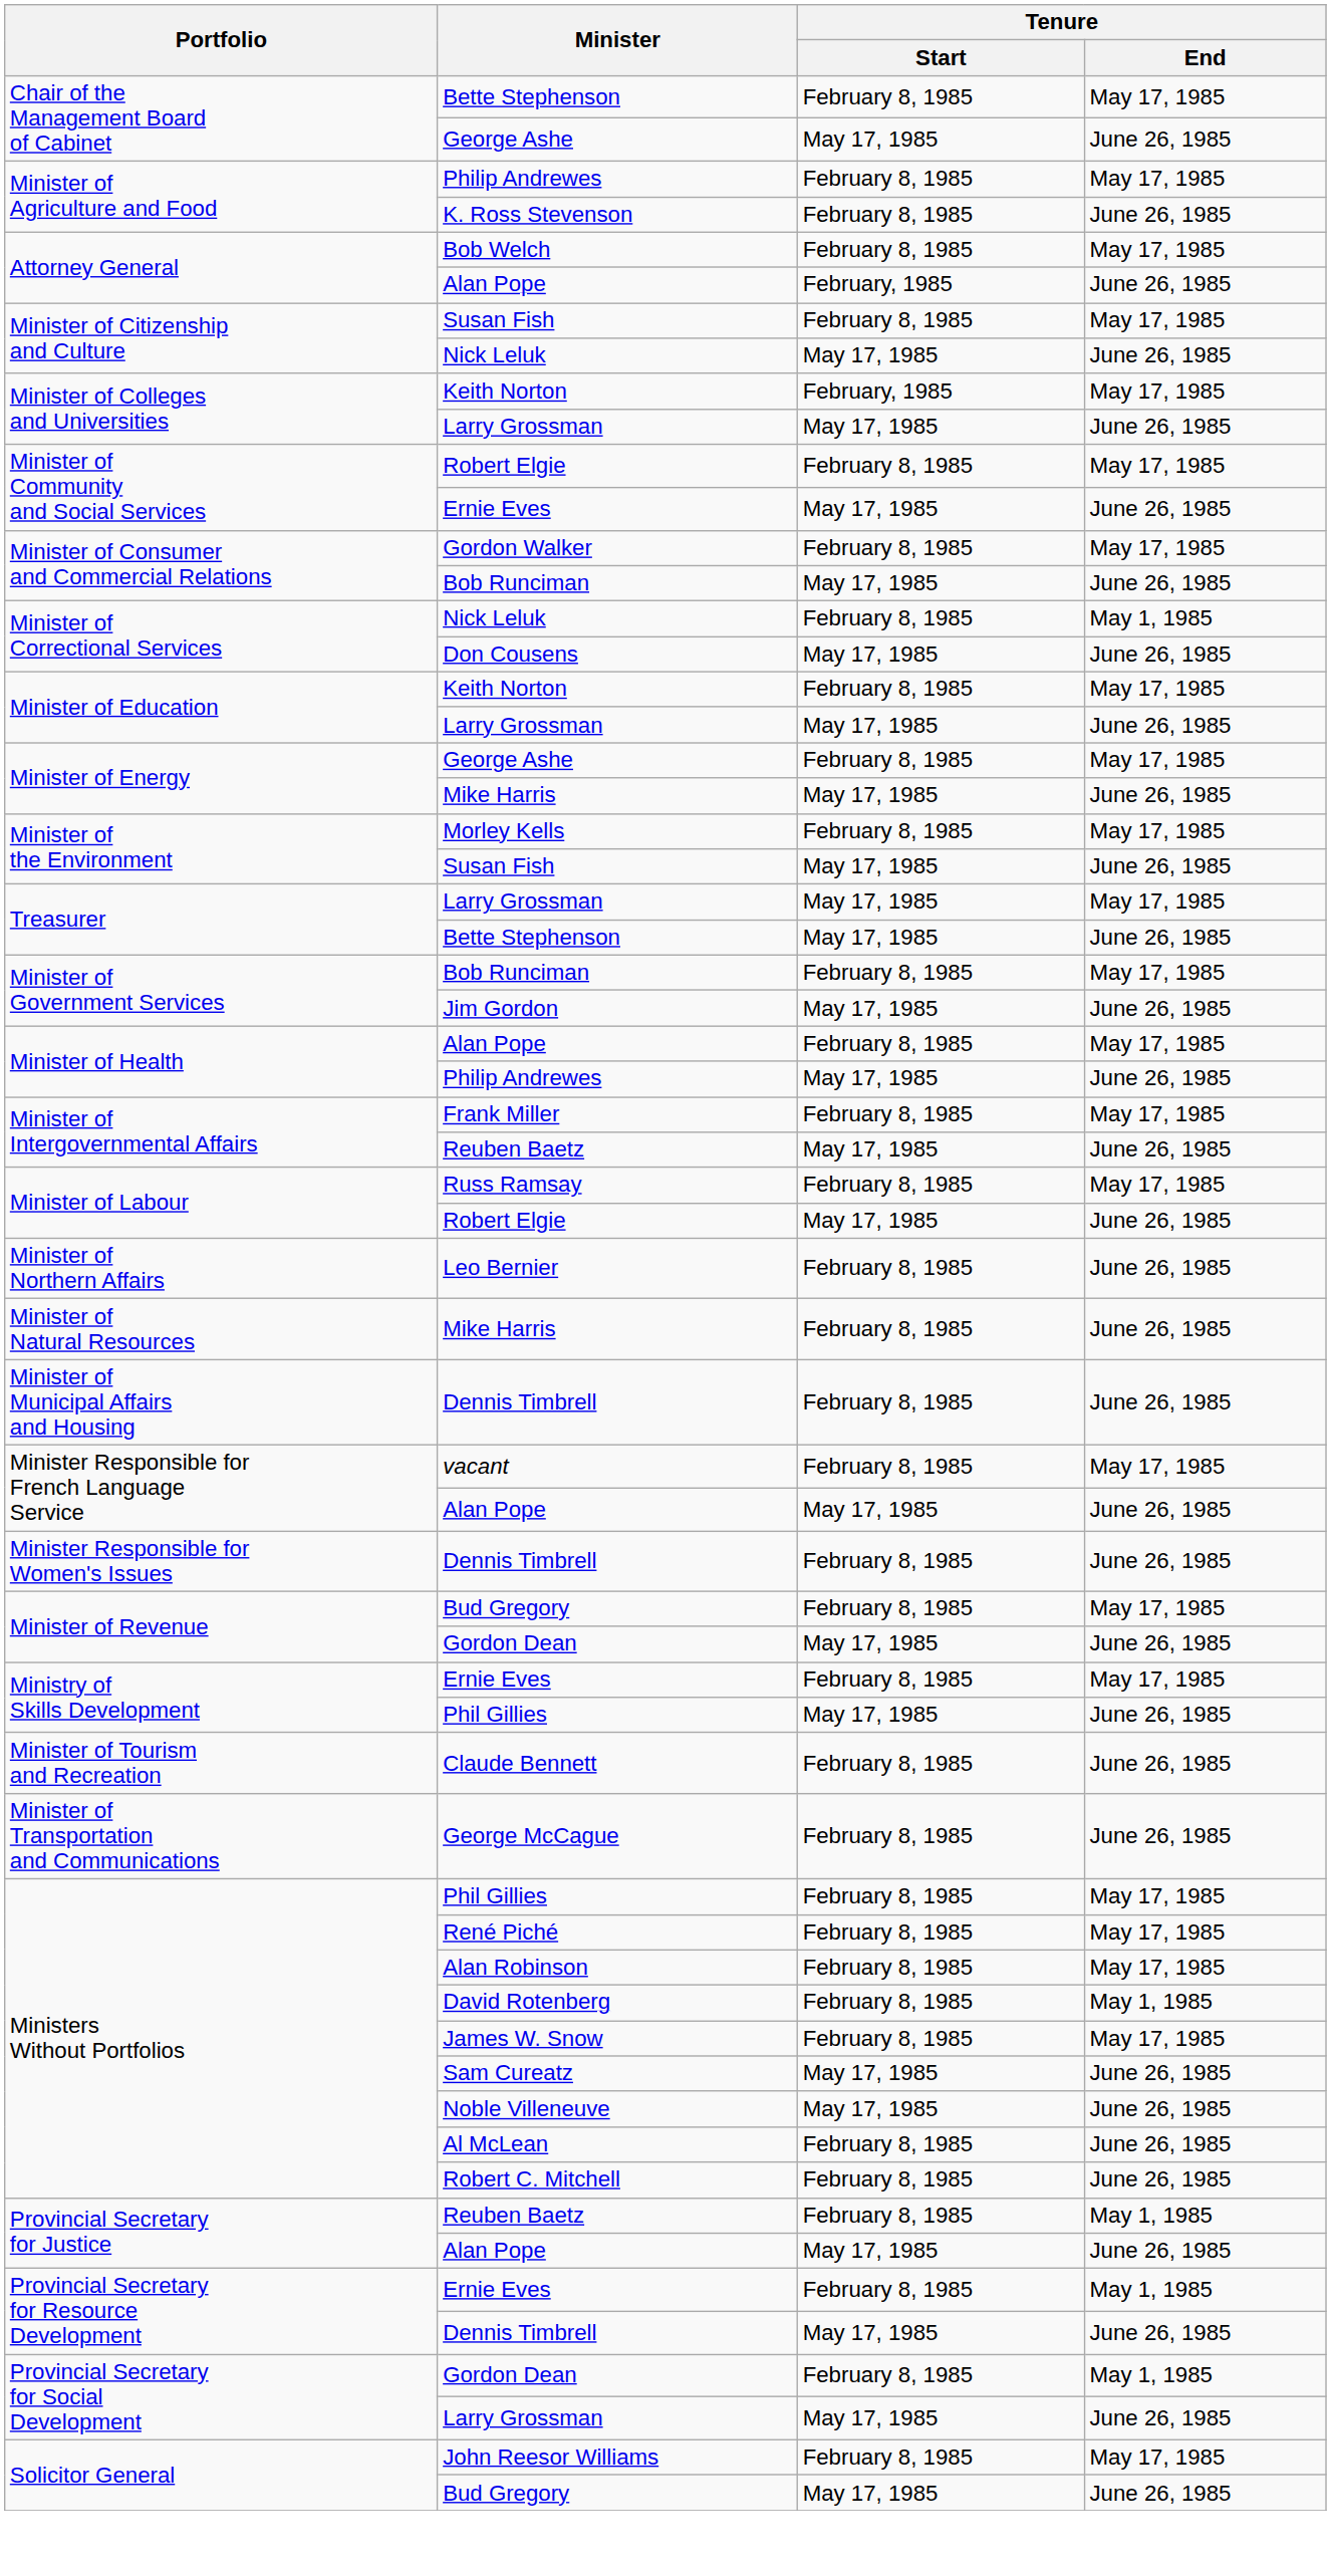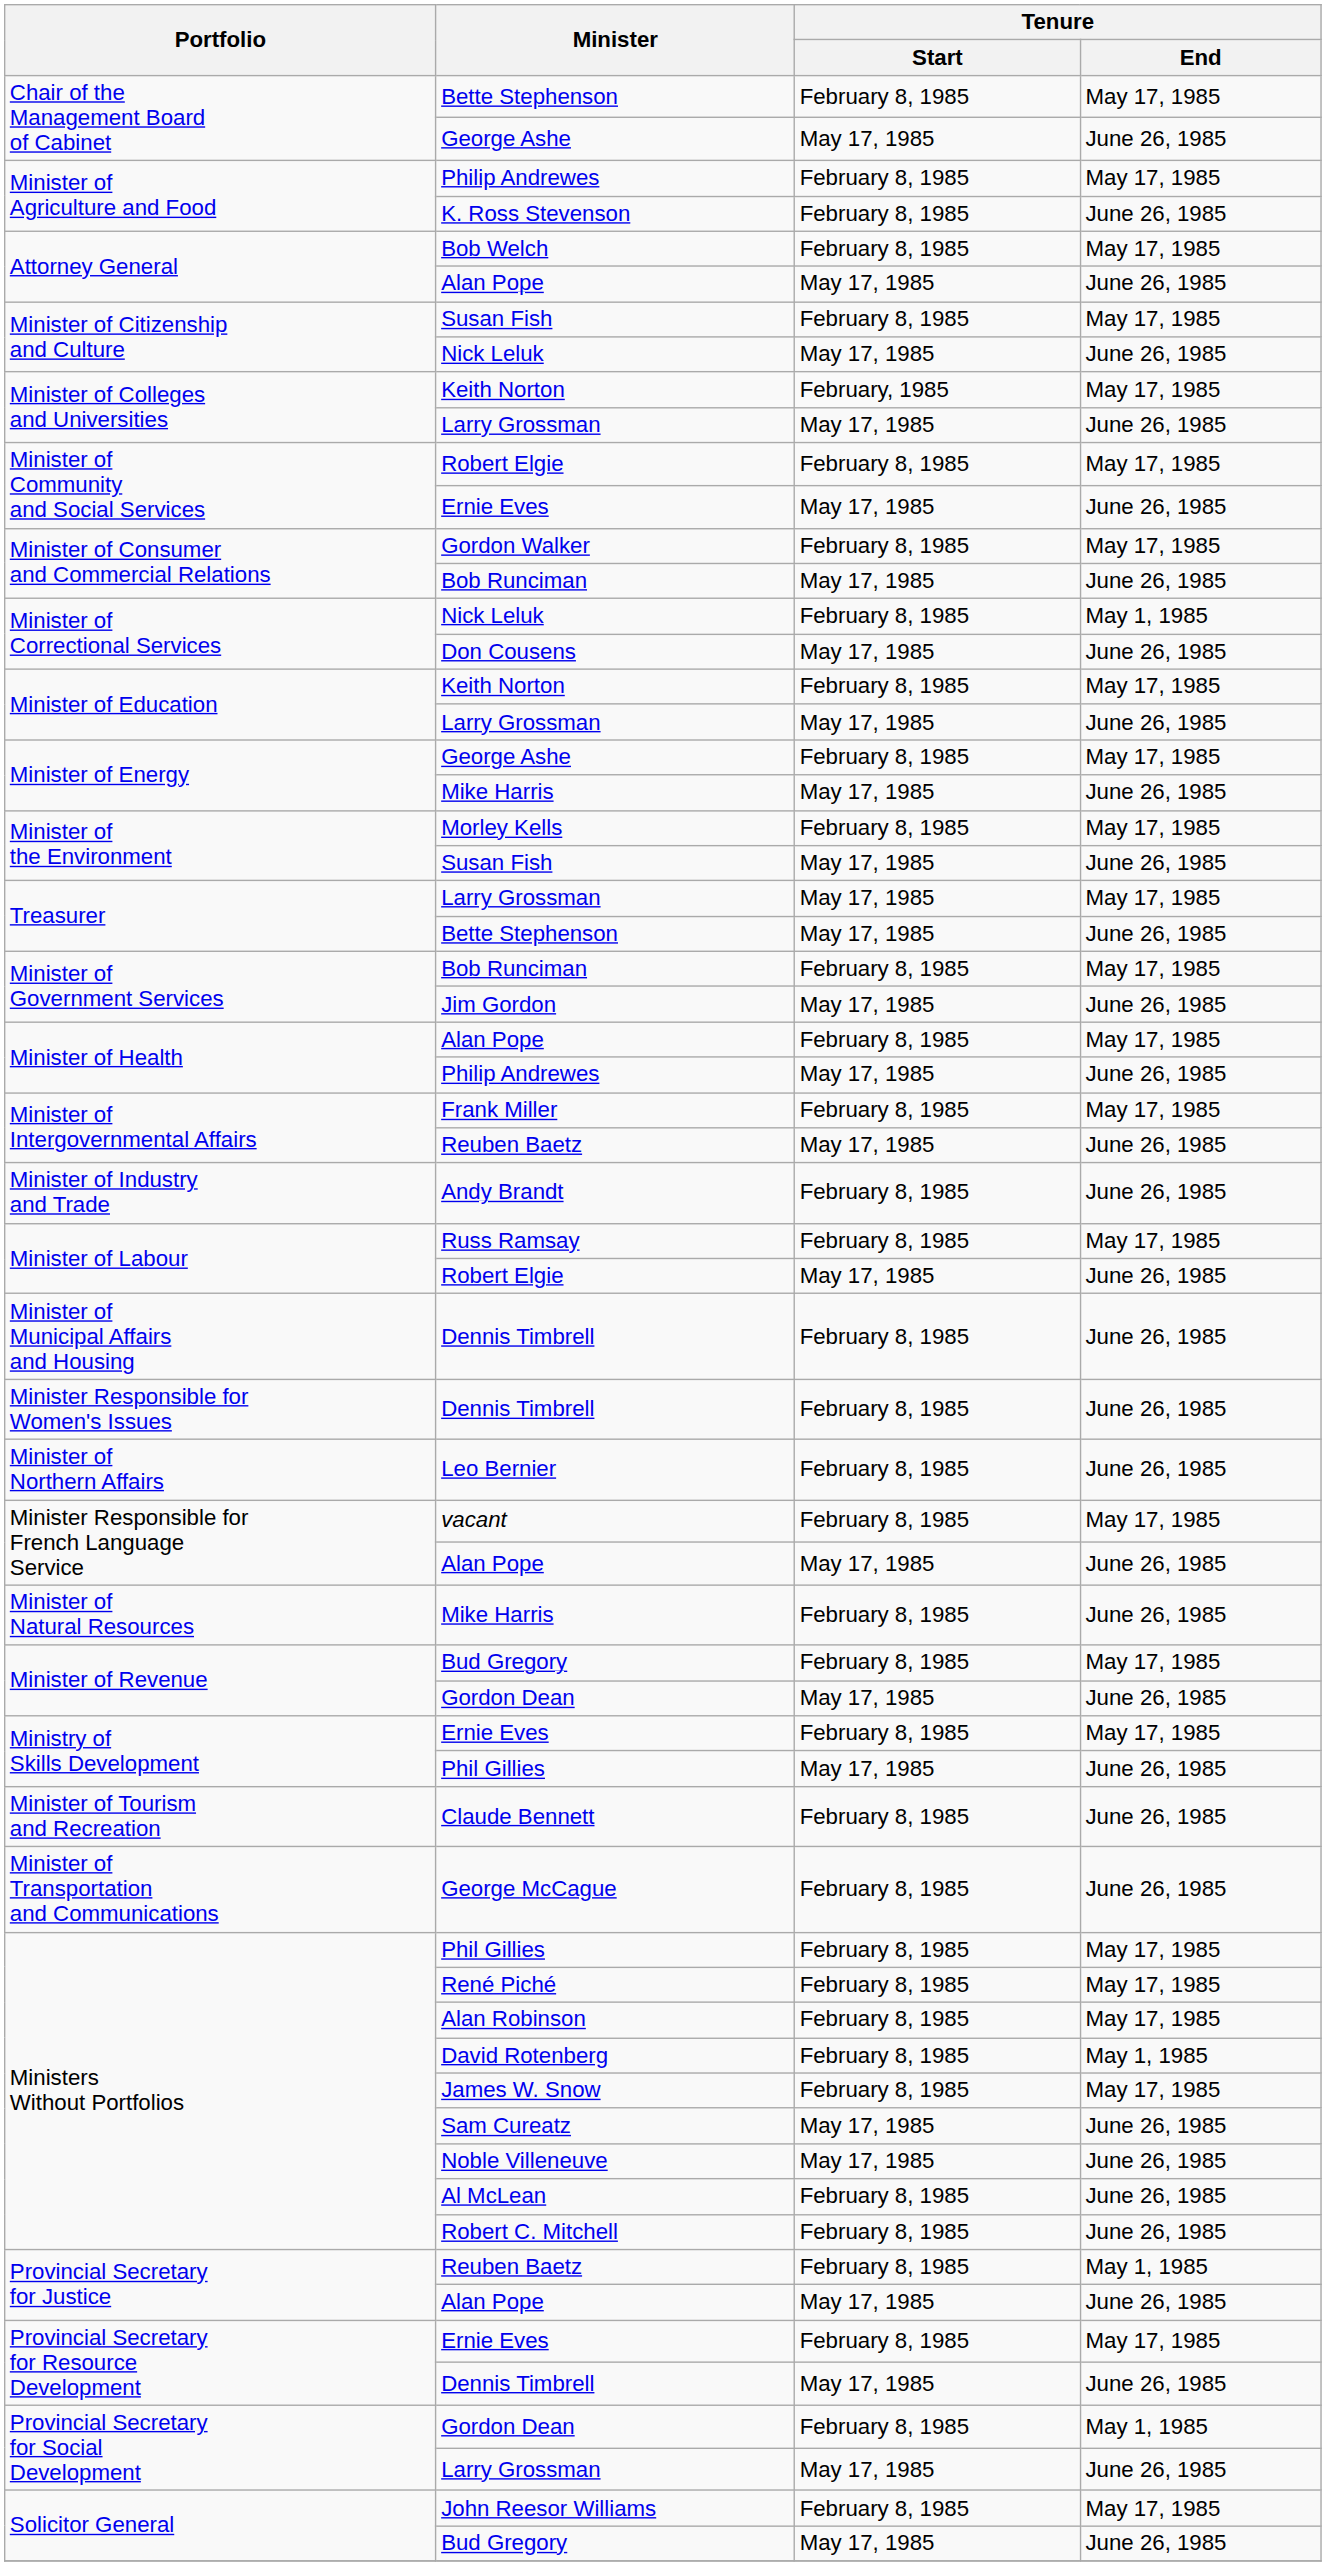Attorney General / Alan Pope | Tenure / Start: February, 1985 -> May 17, 1985
+ row: Minister of Industry and Trade | Andy Brandt | February 8, 1985 | June 26, 1985
rows swapped: Minister of Municipal Affairs and Housing / Dennis Timbrell <-> Leo Bernier
rows swapped: Minister of Natural Resources / Mike Harris <-> Minister Responsible for Women's Issues / Dennis Timbrell
Provincial Secretary for Resource Development / Ernie Eves | Tenure / End: May 1, 1985 -> May 17, 1985
